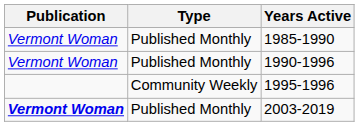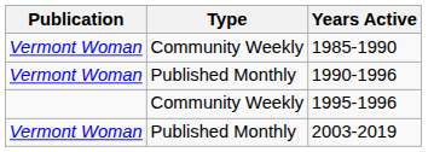1985-1990 | Type: Published Monthly -> Community Weekly
2003-2019 | Publication: bold -> normal
